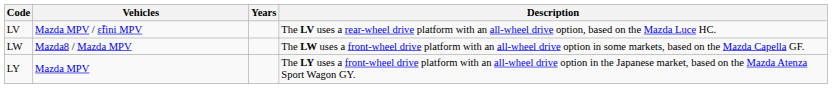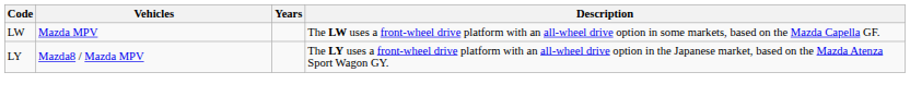- row: LV | Mazda MPV / ɛ̃fini MPV | The LV uses a rear-wheel drive platform with an all-wheel drive option, based on the Mazda Luce HC.
LW | Vehicles: Mazda8 / Mazda MPV -> Mazda MPV
LY | Vehicles: Mazda MPV -> Mazda8 / Mazda MPV
